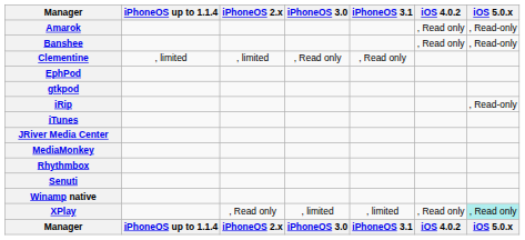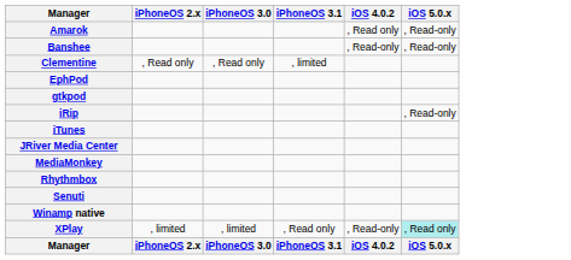- column: iPhoneOS up to 1.1.4 | , limited | iPhoneOS up to 1.1.4
Banshee | iOS 4.0.2: , Read only -> , Read-only
Clementine | iPhoneOS 2.x: , limited -> , Read only
Clementine | iPhoneOS 3.1: , Read only -> , limited
XPlay | iPhoneOS 2.x: , Read only -> , limited
XPlay | iPhoneOS 3.1: , limited -> , Read only
XPlay | iOS 4.0.2: , Read only -> , Read-only
